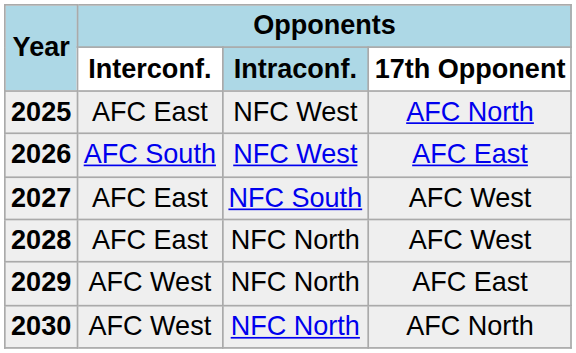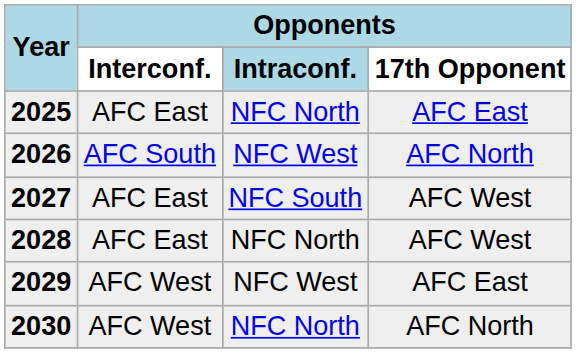2025 | Opponents / Intraconf.: NFC West -> NFC North
2025 | Opponents / 17th Opponent: AFC North -> AFC East
2026 | Opponents / 17th Opponent: AFC East -> AFC North
2029 | Opponents / Intraconf.: NFC North -> NFC West
